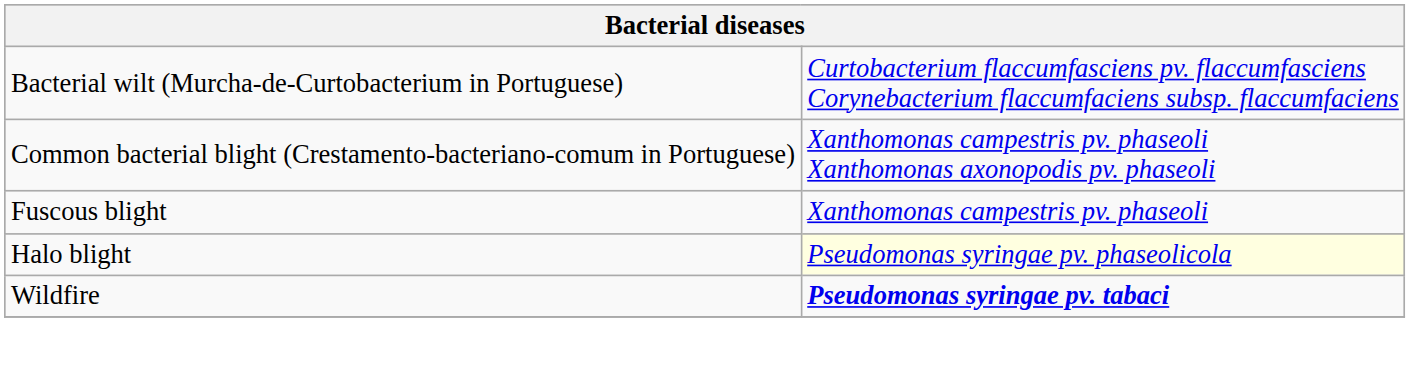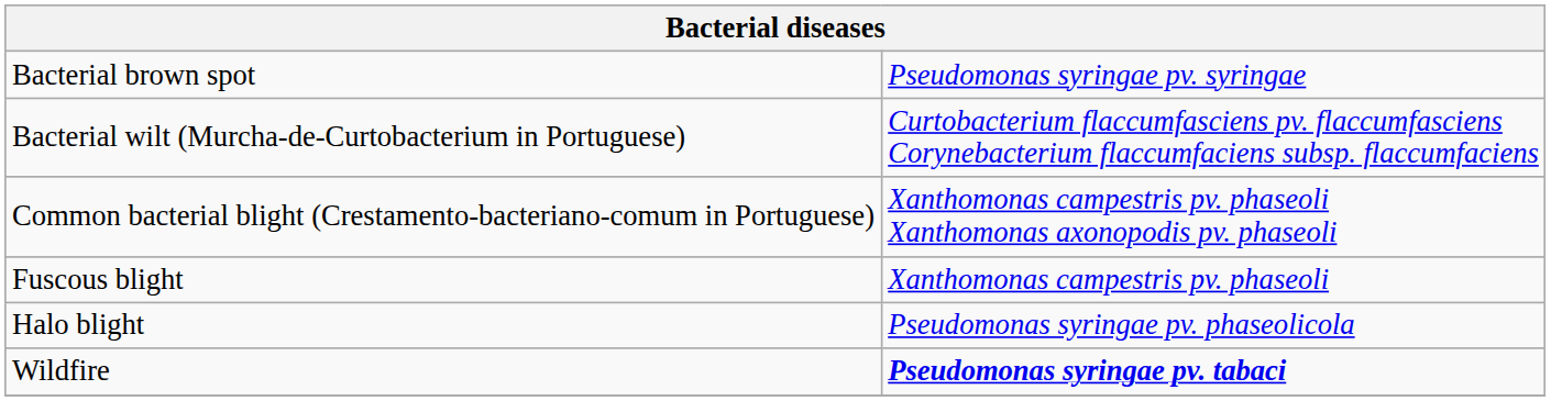+ row: Bacterial brown spot | Pseudomonas syringae pv. syringae
Halo blight | column 2: lightyellow background -> no background
